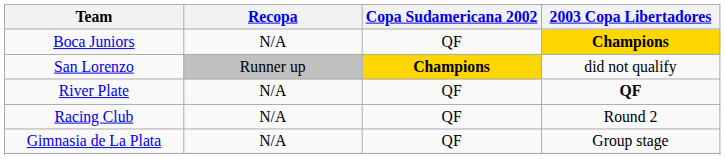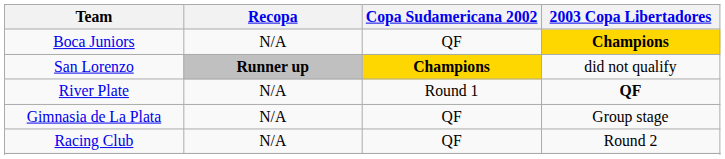San Lorenzo | Recopa: normal -> bold
River Plate | Copa Sudamericana 2002: QF -> Round 1
rows swapped: Racing Club <-> Gimnasia de La Plata
